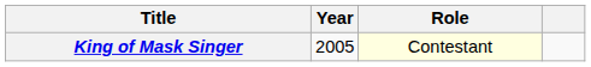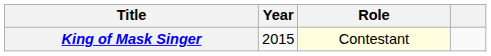King of Mask Singer | Year: 2005 -> 2015
